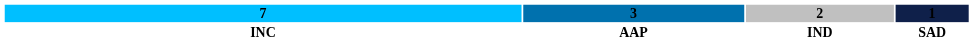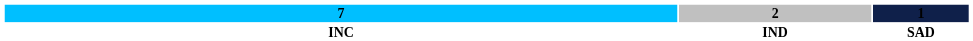- column: 3 | AAP
